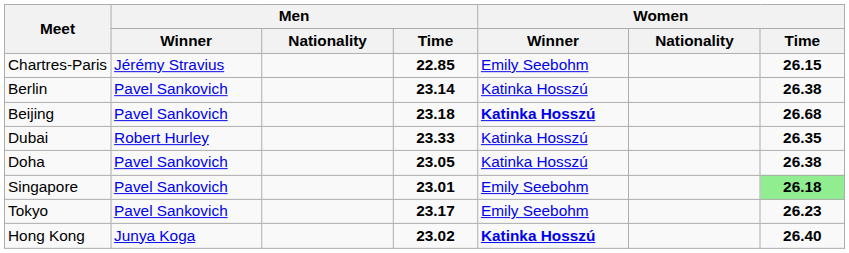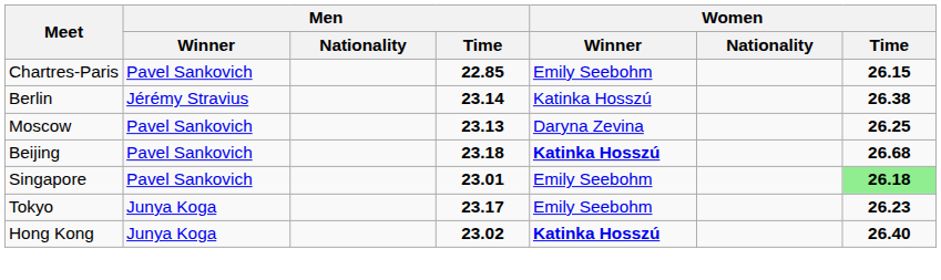Chartres-Paris | Men / Winner: Jérémy Stravius -> Pavel Sankovich
Berlin | Men / Winner: Pavel Sankovich -> Jérémy Stravius
+ row: Moscow | Pavel Sankovich | 23.13 | Daryna Zevina | 26.25
- row: Dubai | Robert Hurley | 23.33 | Katinka Hosszú | 26.35
- row: Doha | Pavel Sankovich | 23.05 | Katinka Hosszú | 26.38
Tokyo | Men / Winner: Pavel Sankovich -> Junya Koga
